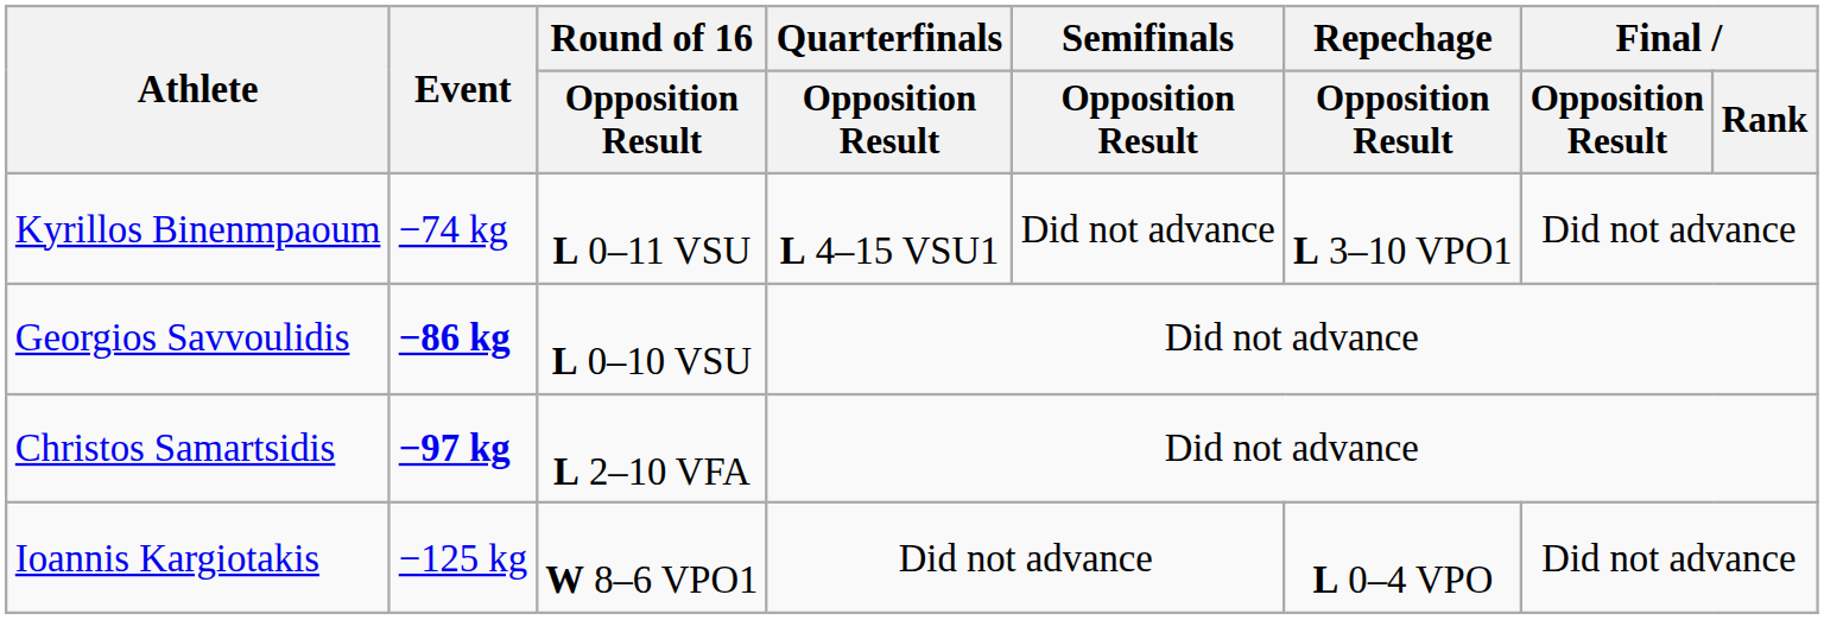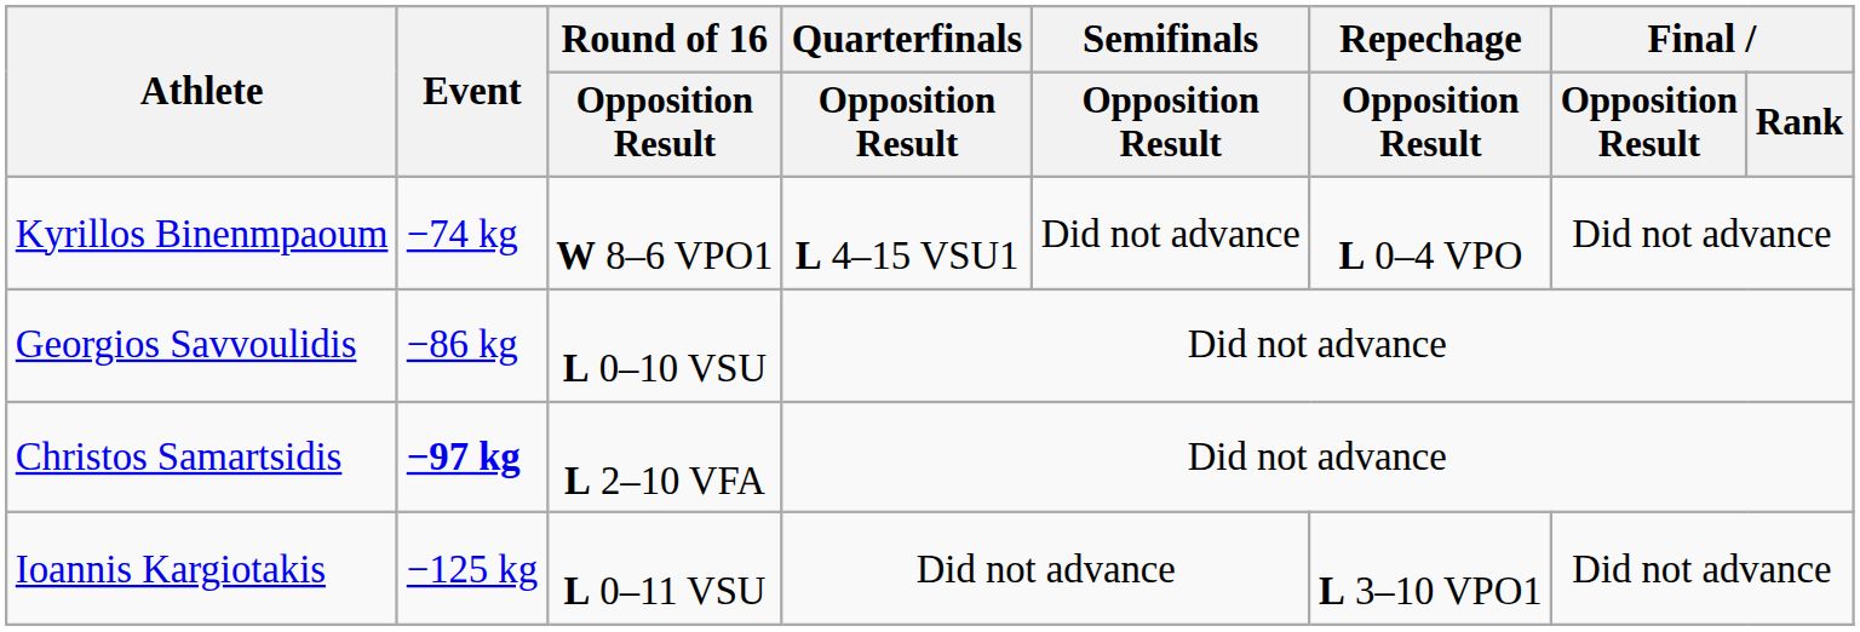Kyrillos Binenmpaoum | Round of 16 / Opposition Result: L 0–11 VSU -> W 8–6 VPO1
Kyrillos Binenmpaoum | Repechage / Opposition Result: L 3–10 VPO1 -> L 0–4 VPO
Georgios Savvoulidis | Event: bold -> normal
Ioannis Kargiotakis | Round of 16 / Opposition Result: W 8–6 VPO1 -> L 0–11 VSU
Ioannis Kargiotakis | Repechage / Opposition Result: L 0–4 VPO -> L 3–10 VPO1
